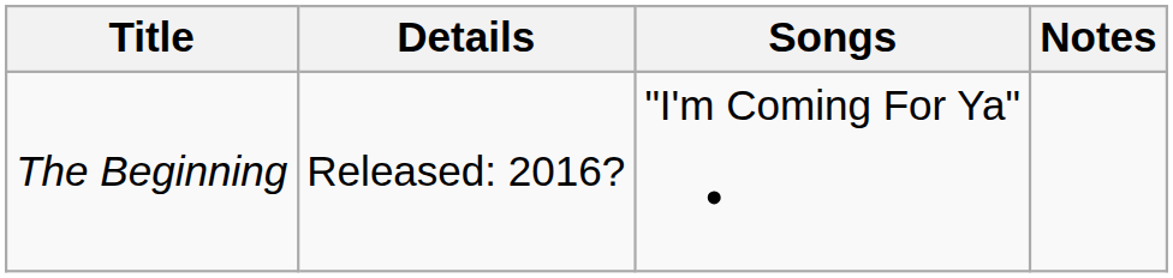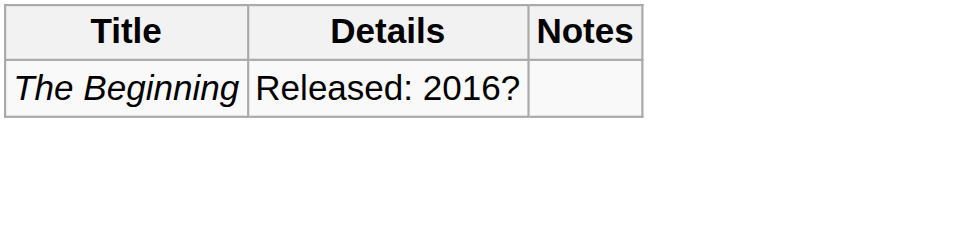- column: Songs | "I'm Coming For Ya"
